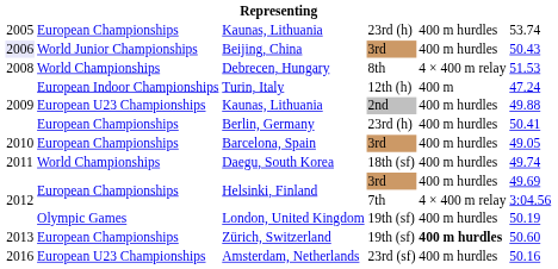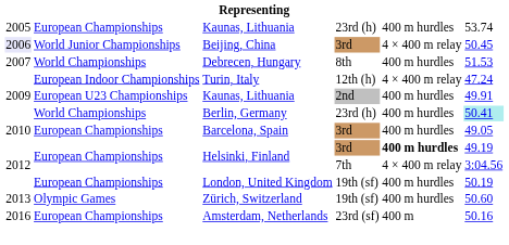Beijing, China | column 5: 400 m hurdles -> 4 × 400 m relay
Beijing, China | column 6: 50.43 -> 50.45
Debrecen, Hungary | column 1: 2008 -> 2007
Debrecen, Hungary | column 5: 4 × 400 m relay -> 400 m hurdles
Turin, Italy | column 5: 400 m -> 4 × 400 m relay
Kaunas, Lithuania / 2nd | column 6: 49.88 -> 49.91
Berlin, Germany | column 2: European Championships -> World Championships
Berlin, Germany | column 6: no background -> paleturquoise background
- row: 2011 | World Championships | Daegu, South Korea | 18th (sf) | 400 m hurdles | 49.74
Helsinki, Finland / 3rd | column 5: normal -> bold
Helsinki, Finland / 3rd | column 6: 49.69 -> 49.19
London, United Kingdom | column 2: Olympic Games -> European Championships
Zürich, Switzerland | column 2: European Championships -> Olympic Games
Zürich, Switzerland | column 5: bold -> normal
Amsterdam, Netherlands | column 2: European U23 Championships -> European Championships
Amsterdam, Netherlands | column 5: 400 m hurdles -> 400 m
